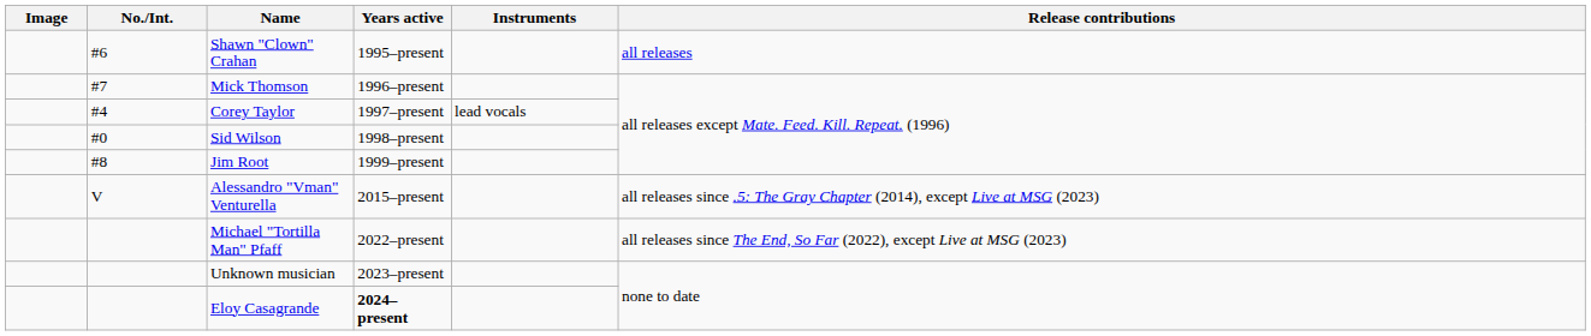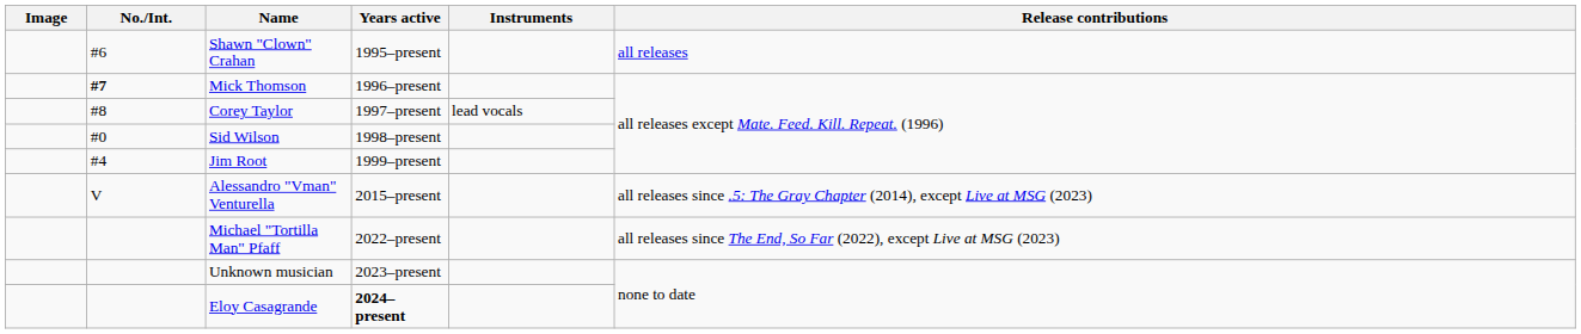Mick Thomson | No./Int.: normal -> bold
Corey Taylor | No./Int.: #4 -> #8
Jim Root | No./Int.: #8 -> #4
